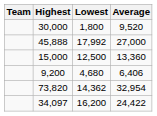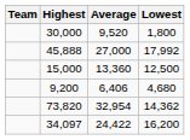columns swapped: Lowest <-> Average
